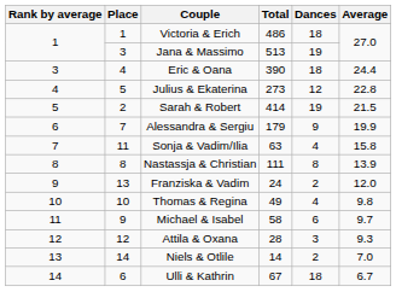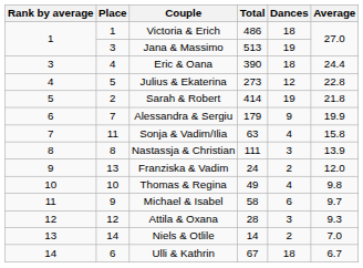Sarah & Robert | Average: 21.5 -> 21.8
Nastassja & Christian | Dances: 8 -> 3
